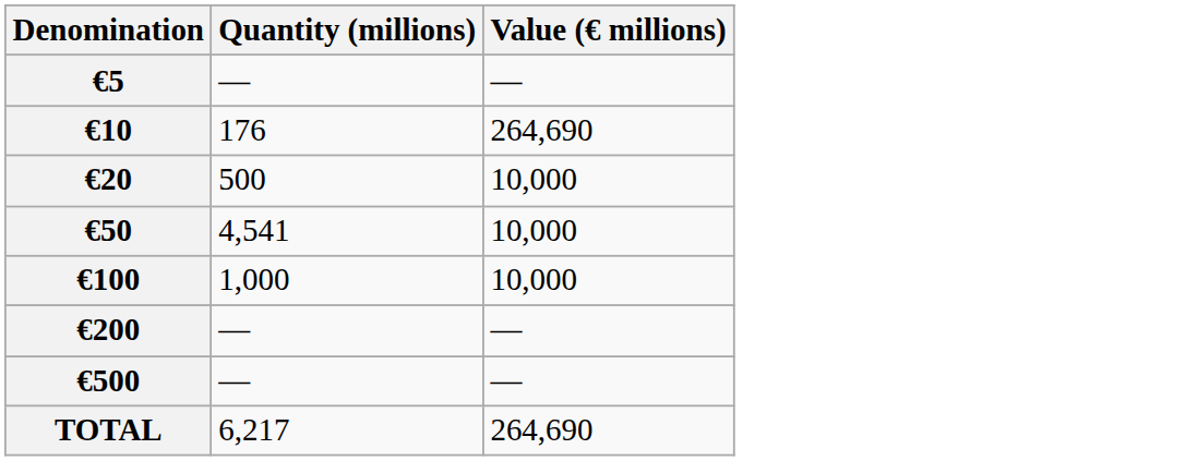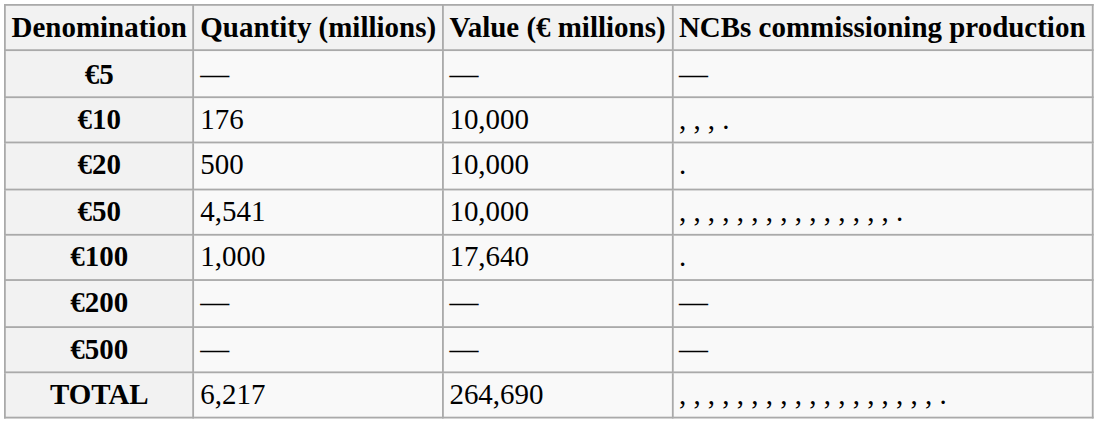+ column: NCBs commissioning production | — | , , , . | . | , , , , , , , , , , , , , , , . | . | — | — | , , , , , , , , , , , , , , , , , , .
€10 | Value (€ millions): 264,690 -> 10,000
€100 | Value (€ millions): 10,000 -> 17,640
